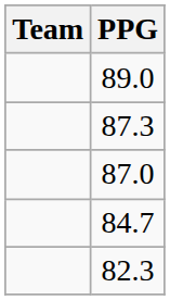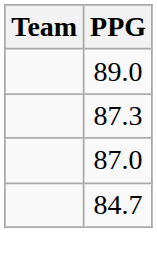- row: 82.3
